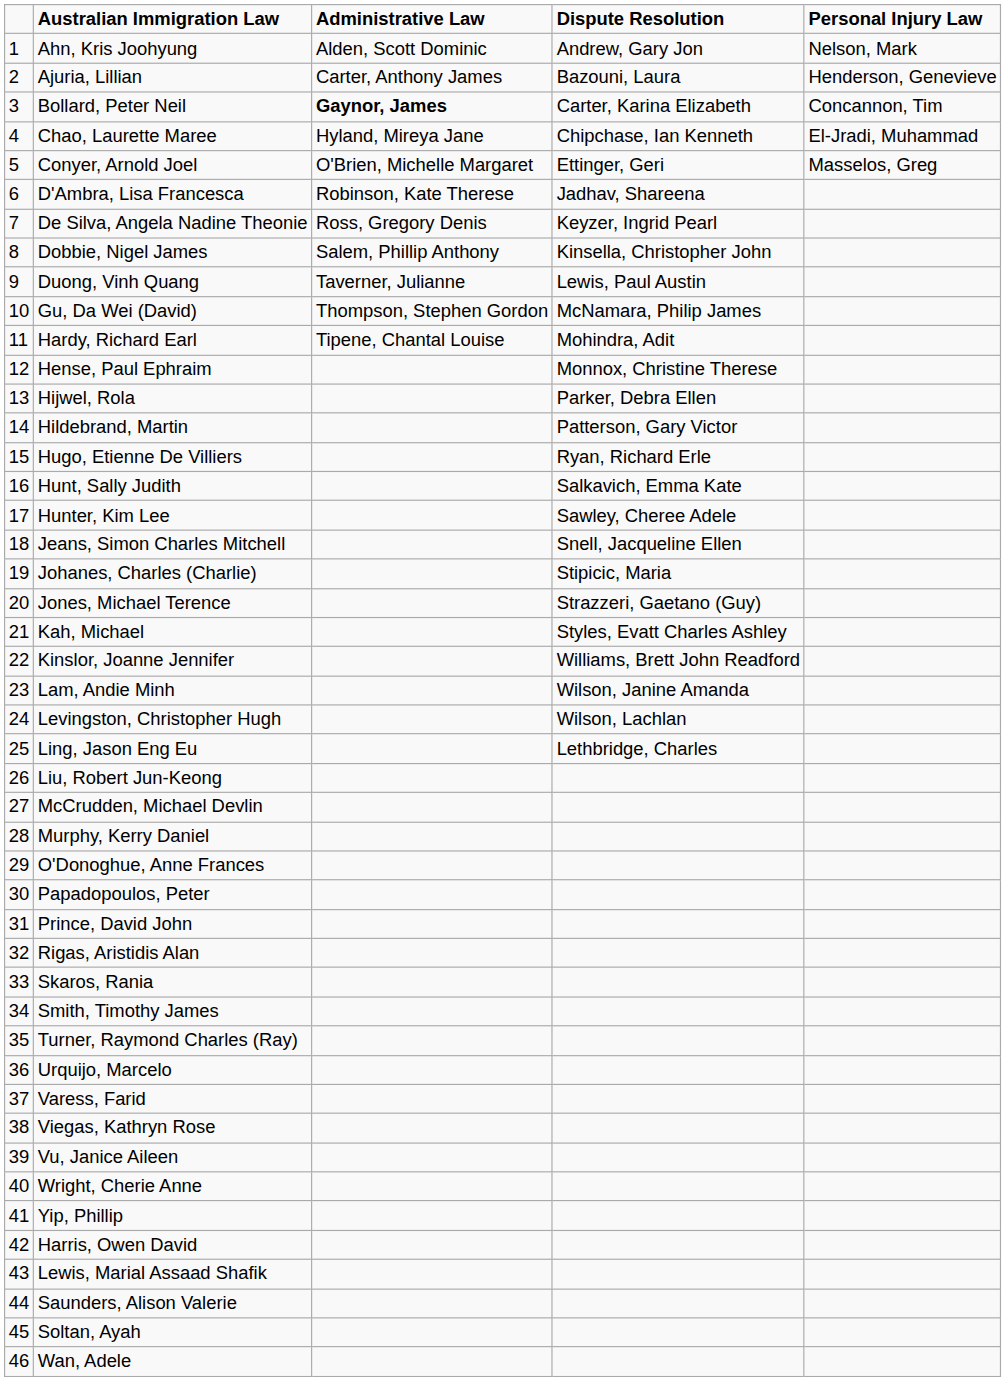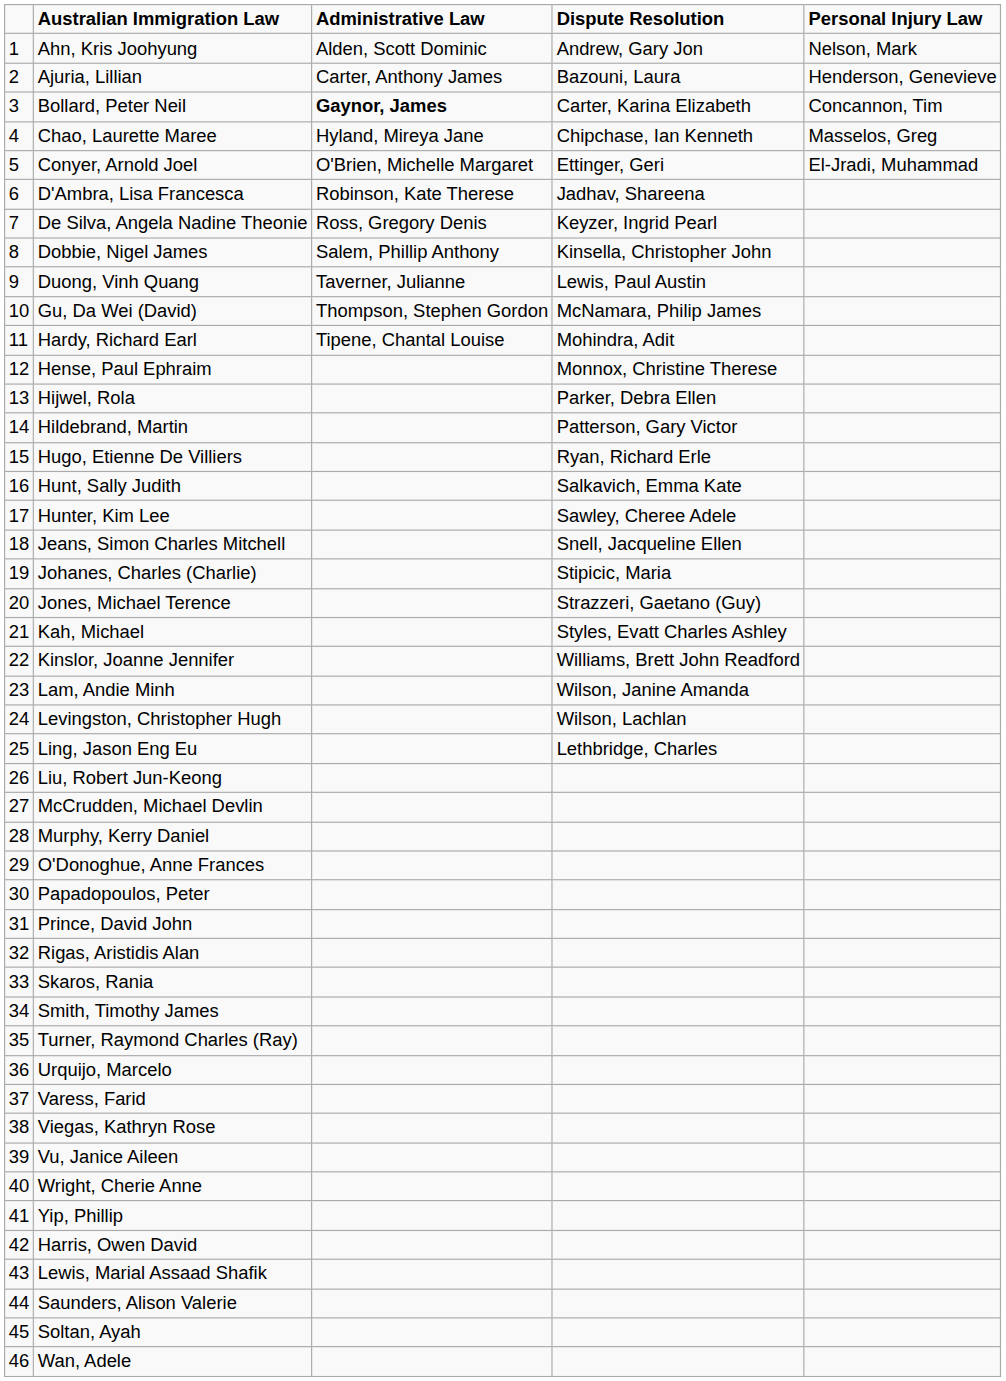Chao, Laurette Maree | Personal Injury Law: El-Jradi, Muhammad -> Masselos, Greg
Conyer, Arnold Joel | Personal Injury Law: Masselos, Greg -> El-Jradi, Muhammad
